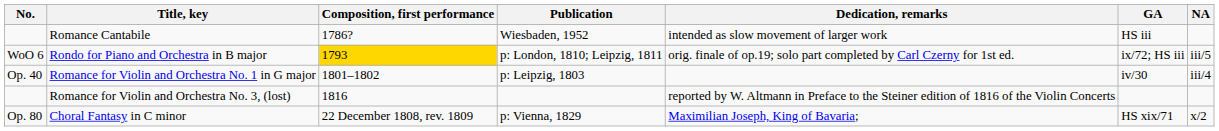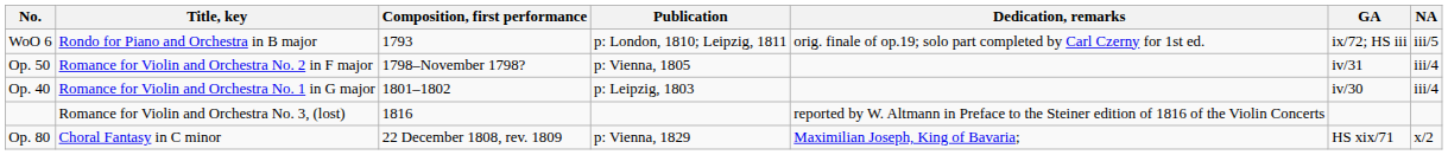- row: Romance Cantabile | 1786? | Wiesbaden, 1952 | intended as slow movement of larger work | HS iii
Rondo for Piano and Orchestra in B major | Composition, first performance: gold background -> no background
+ row: Op. 50 | Romance for Violin and Orchestra No. 2 in F major | 1798–November 1798? | p: Vienna, 1805 | iv/31 | iii/4
